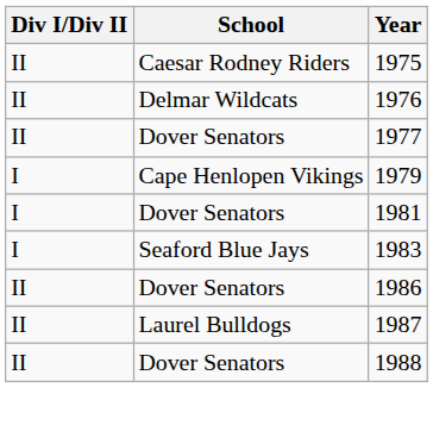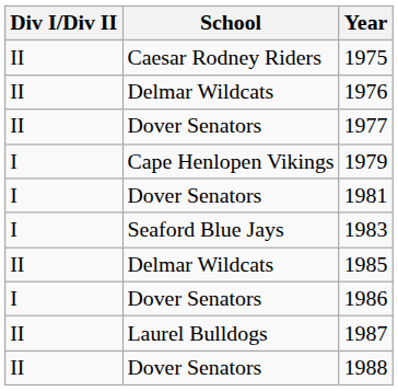+ row: II | Delmar Wildcats | 1985
1986 | Div I/Div II: II -> I
